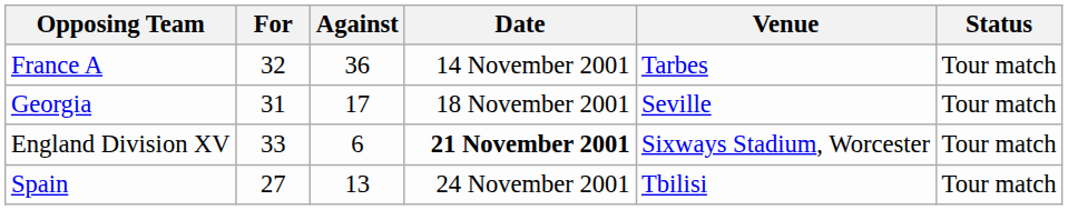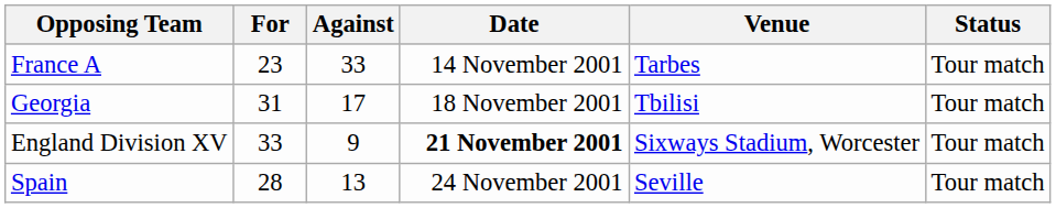France A | For: 32 -> 23
France A | Against: 36 -> 33
Georgia | Venue: Seville -> Tbilisi
England Division XV | Against: 6 -> 9
Spain | For: 27 -> 28
Spain | Venue: Tbilisi -> Seville
